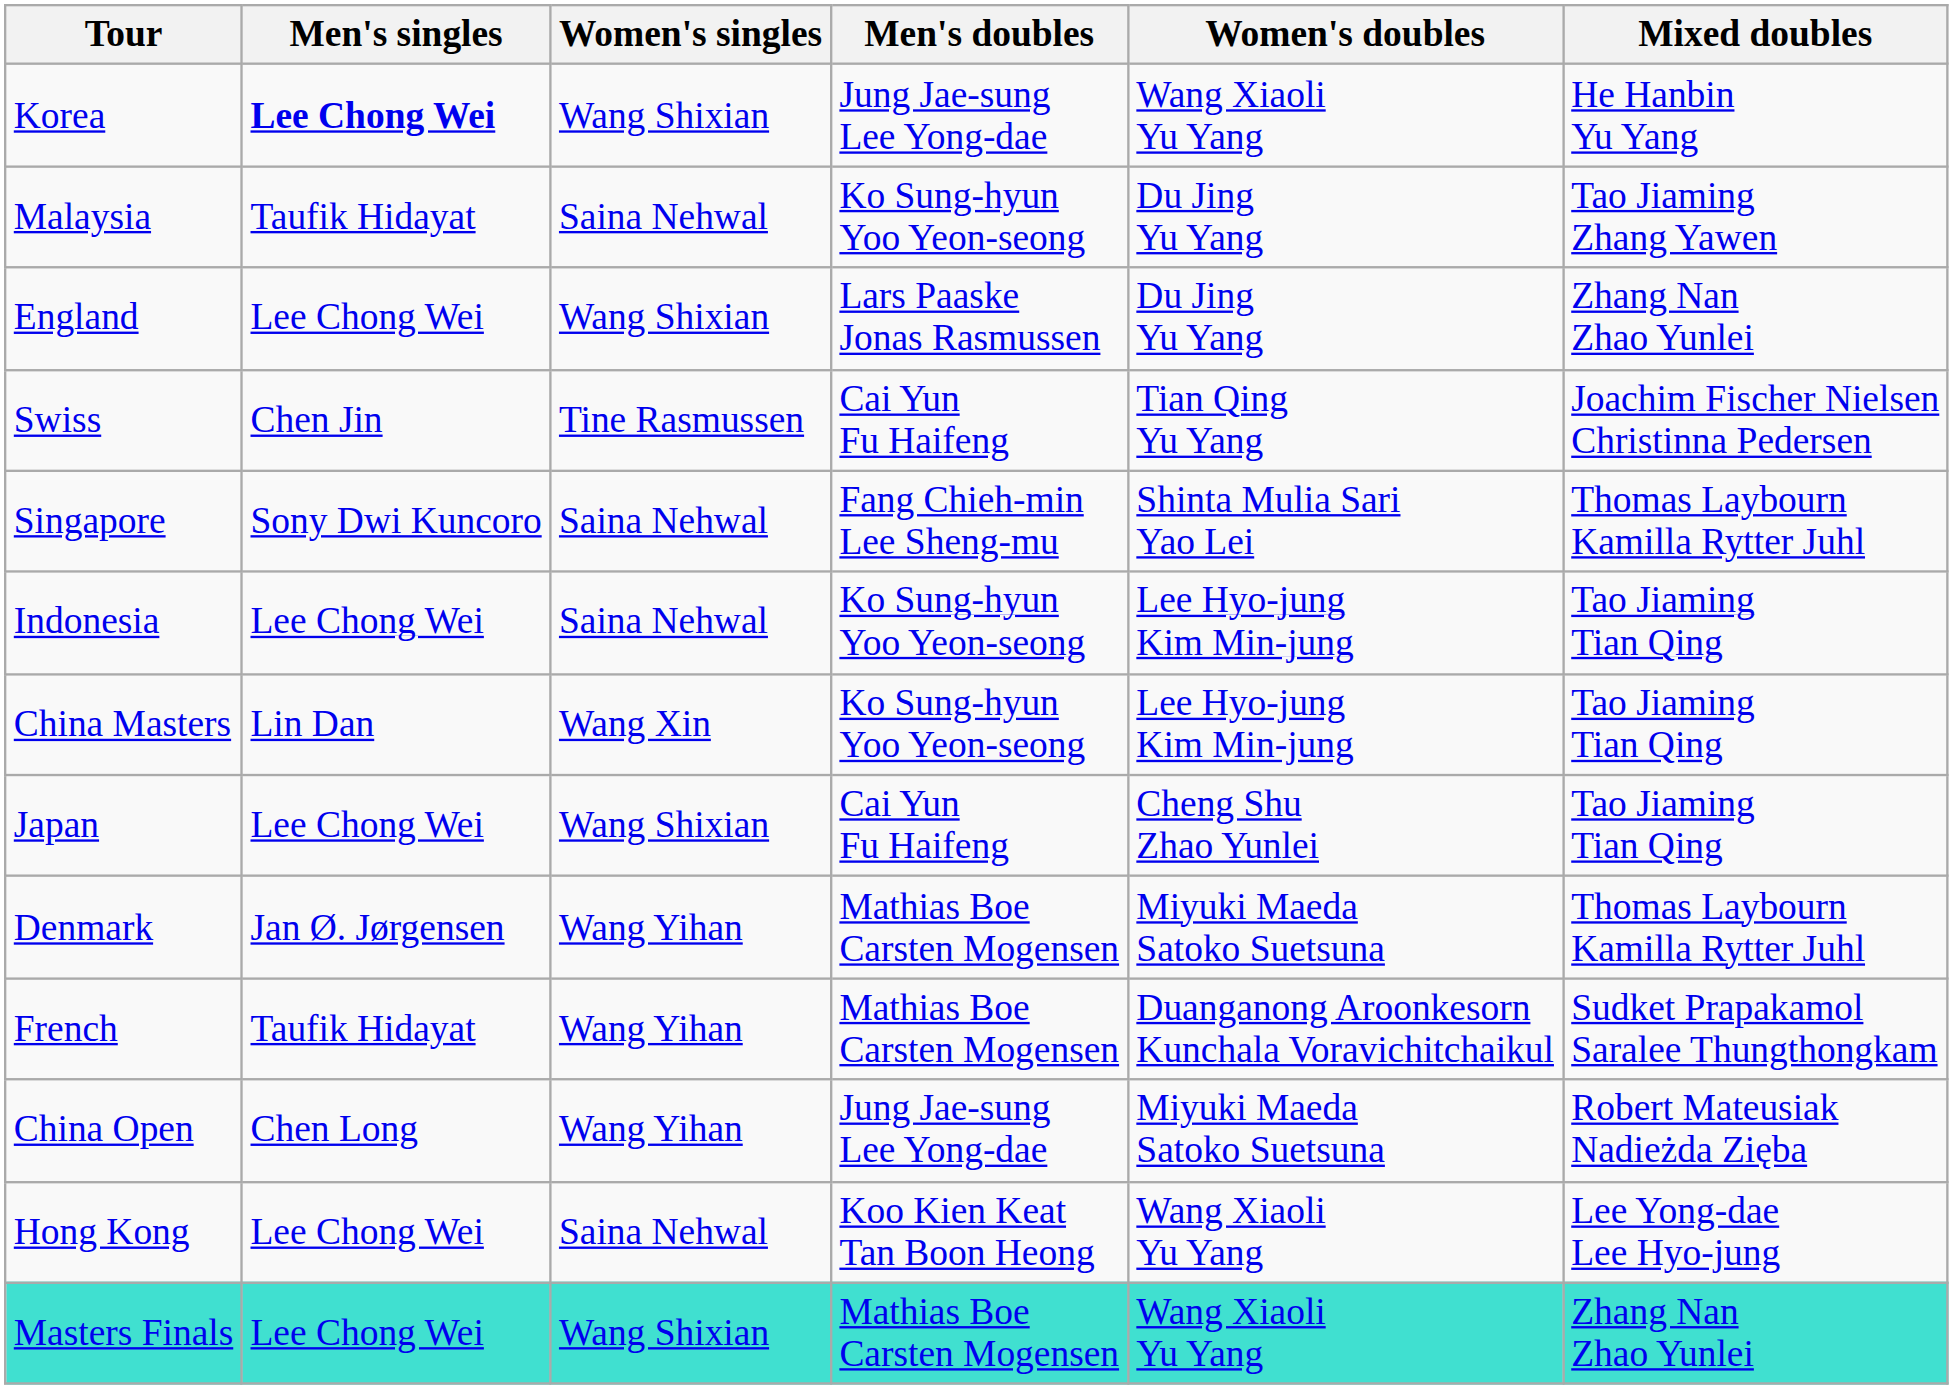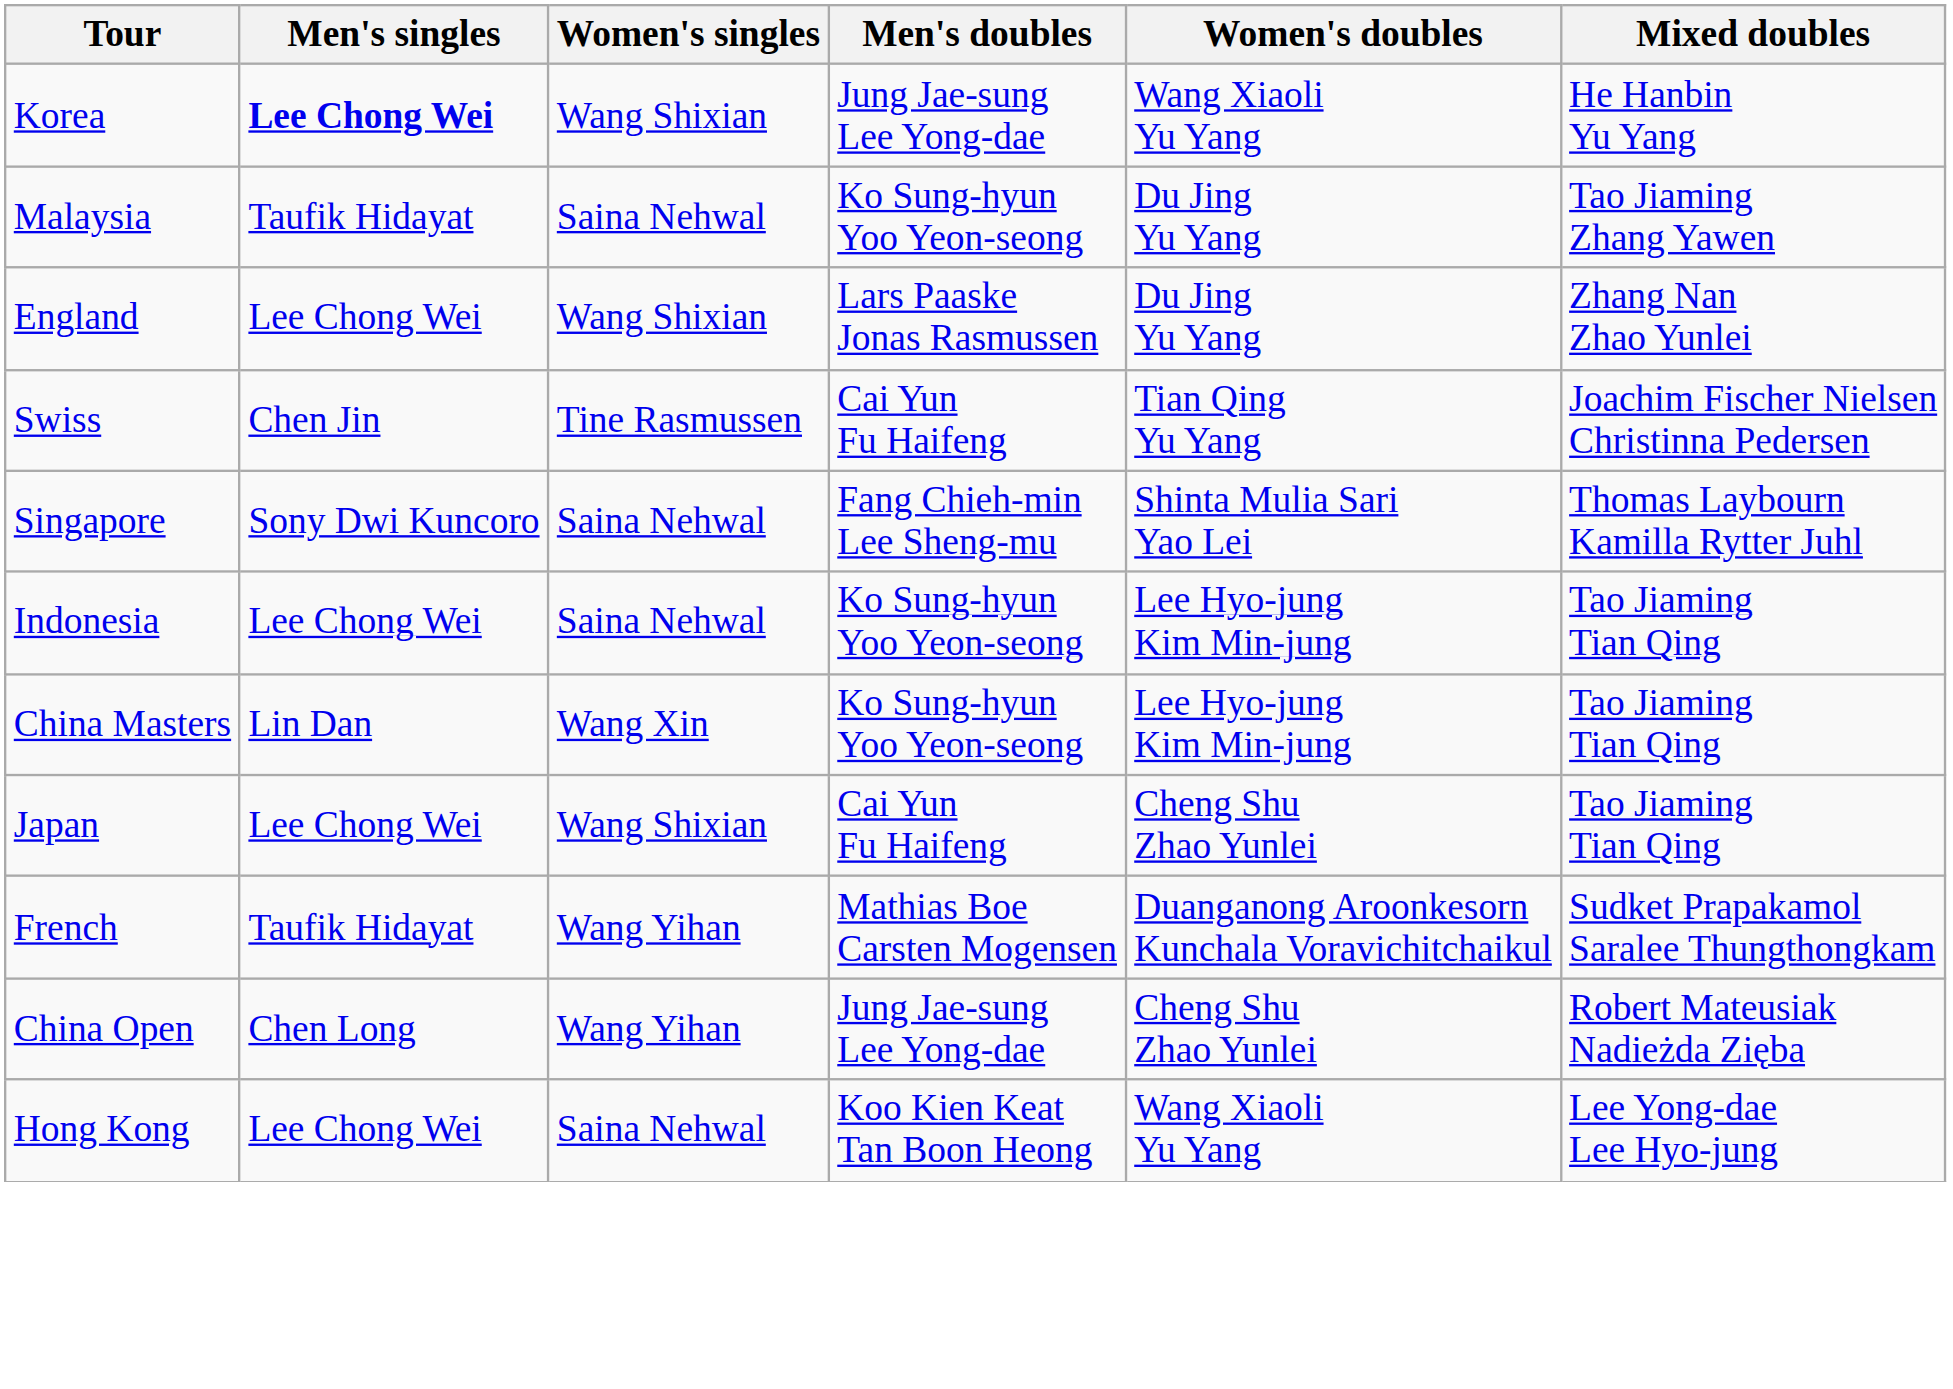- row: Denmark | Jan Ø. Jørgensen | Wang Yihan | Mathias Boe Carsten Mogensen | Miyuki Maeda Satoko Suetsuna | Thomas Laybourn Kamilla Rytter Juhl
China Open | Women's doubles: Miyuki Maeda Satoko Suetsuna -> Cheng Shu Zhao Yunlei
- row: Masters Finals | Lee Chong Wei | Wang Shixian | Mathias Boe Carsten Mogensen | Wang Xiaoli Yu Yang | Zhang Nan Zhao Yunlei
